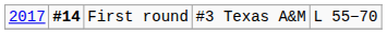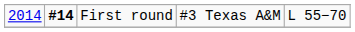First round | column 1: 2017 -> 2014
